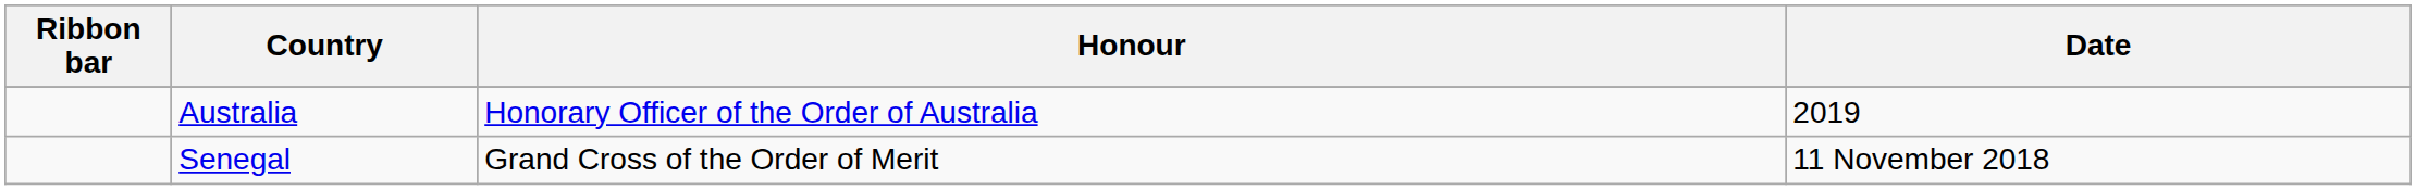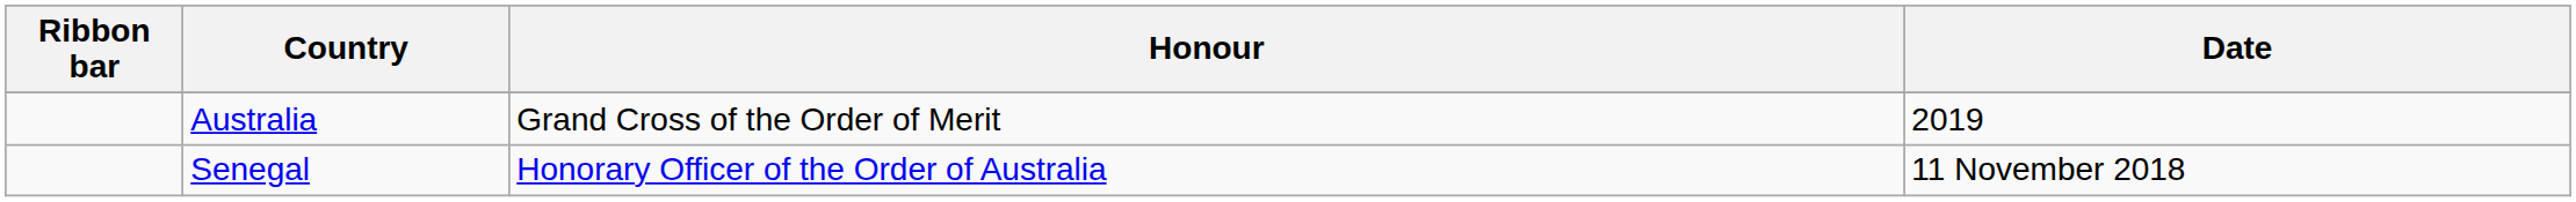Australia | Honour: Honorary Officer of the Order of Australia -> Grand Cross of the Order of Merit
Senegal | Honour: Grand Cross of the Order of Merit -> Honorary Officer of the Order of Australia
